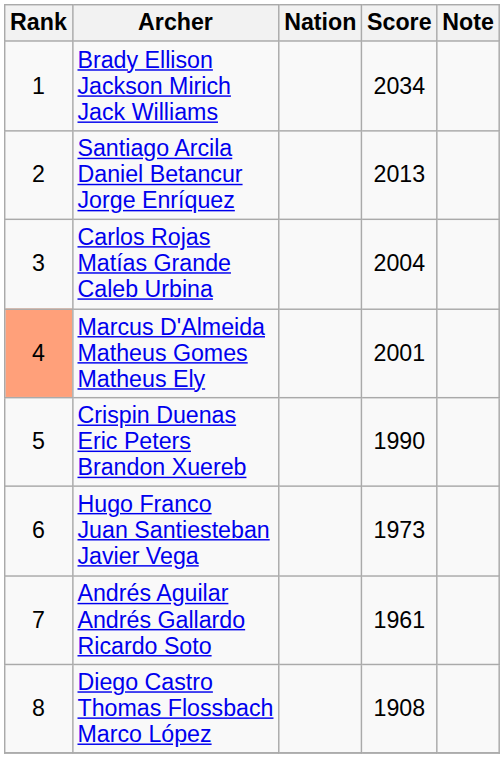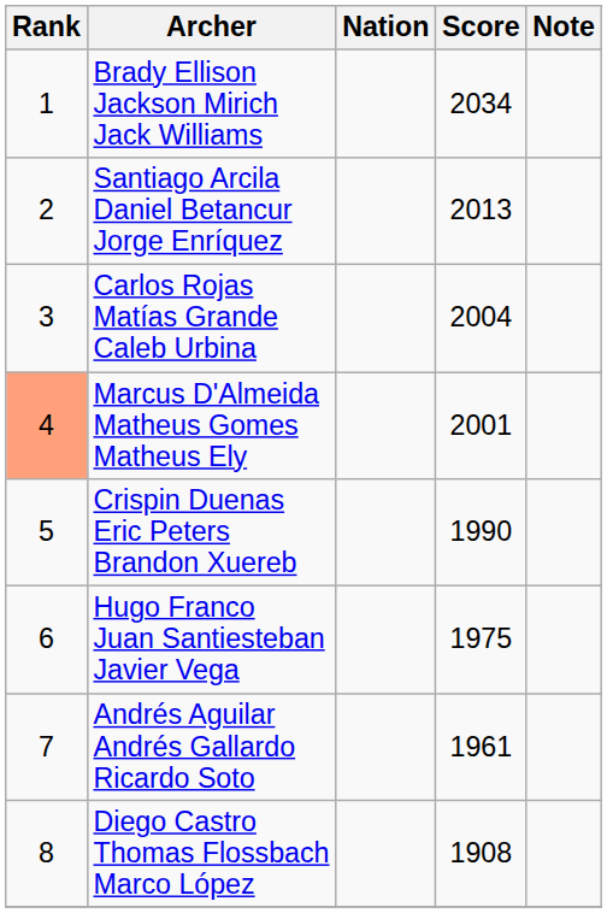Hugo Franco Juan Santiesteban Javier Vega | Score: 1973 -> 1975
